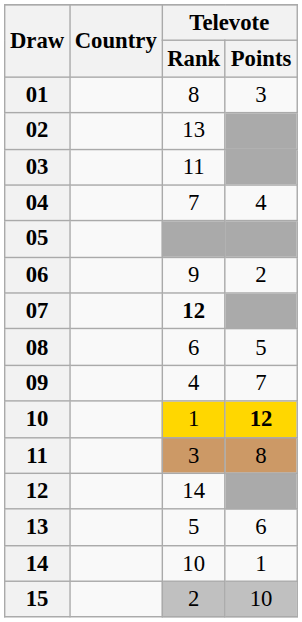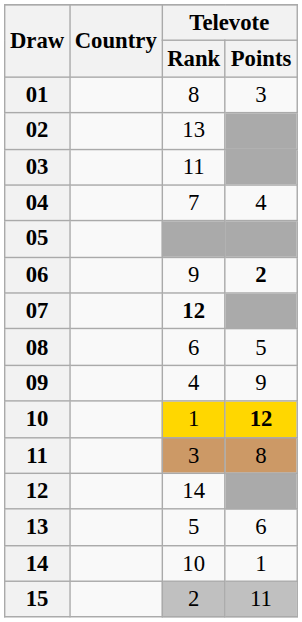06 | Televote / Points: normal -> bold
09 | Televote / Points: 7 -> 9
15 | Televote / Points: 10 -> 11
